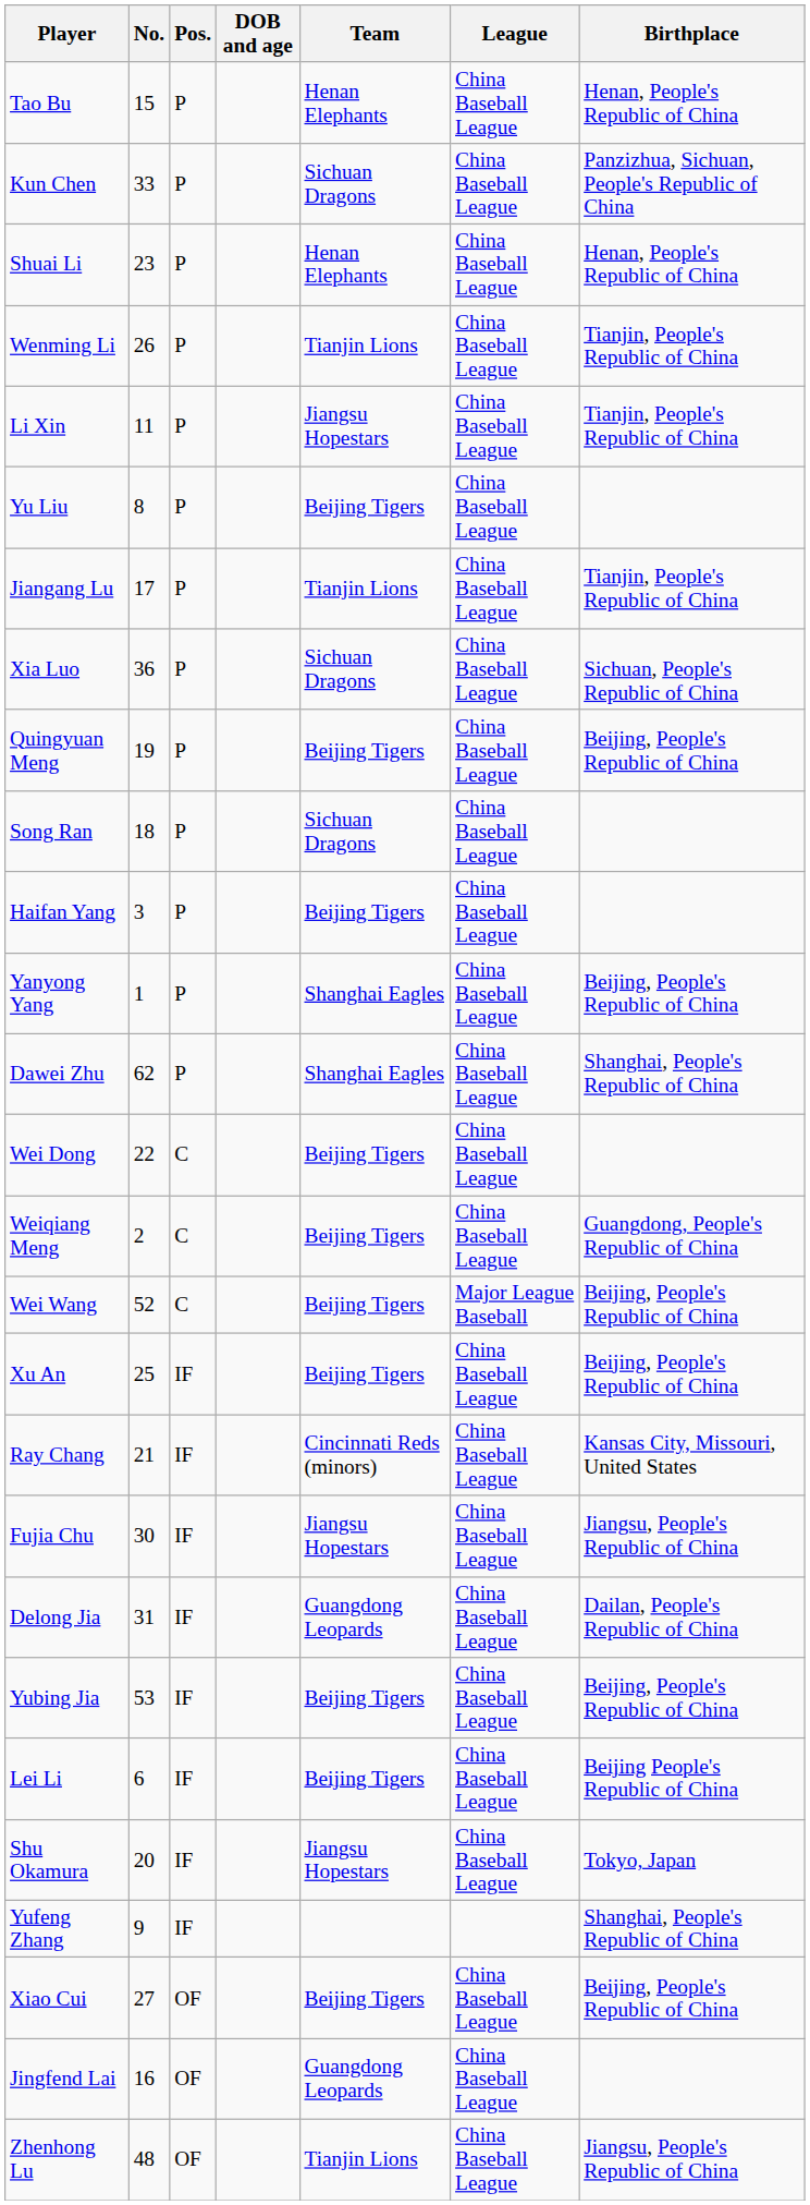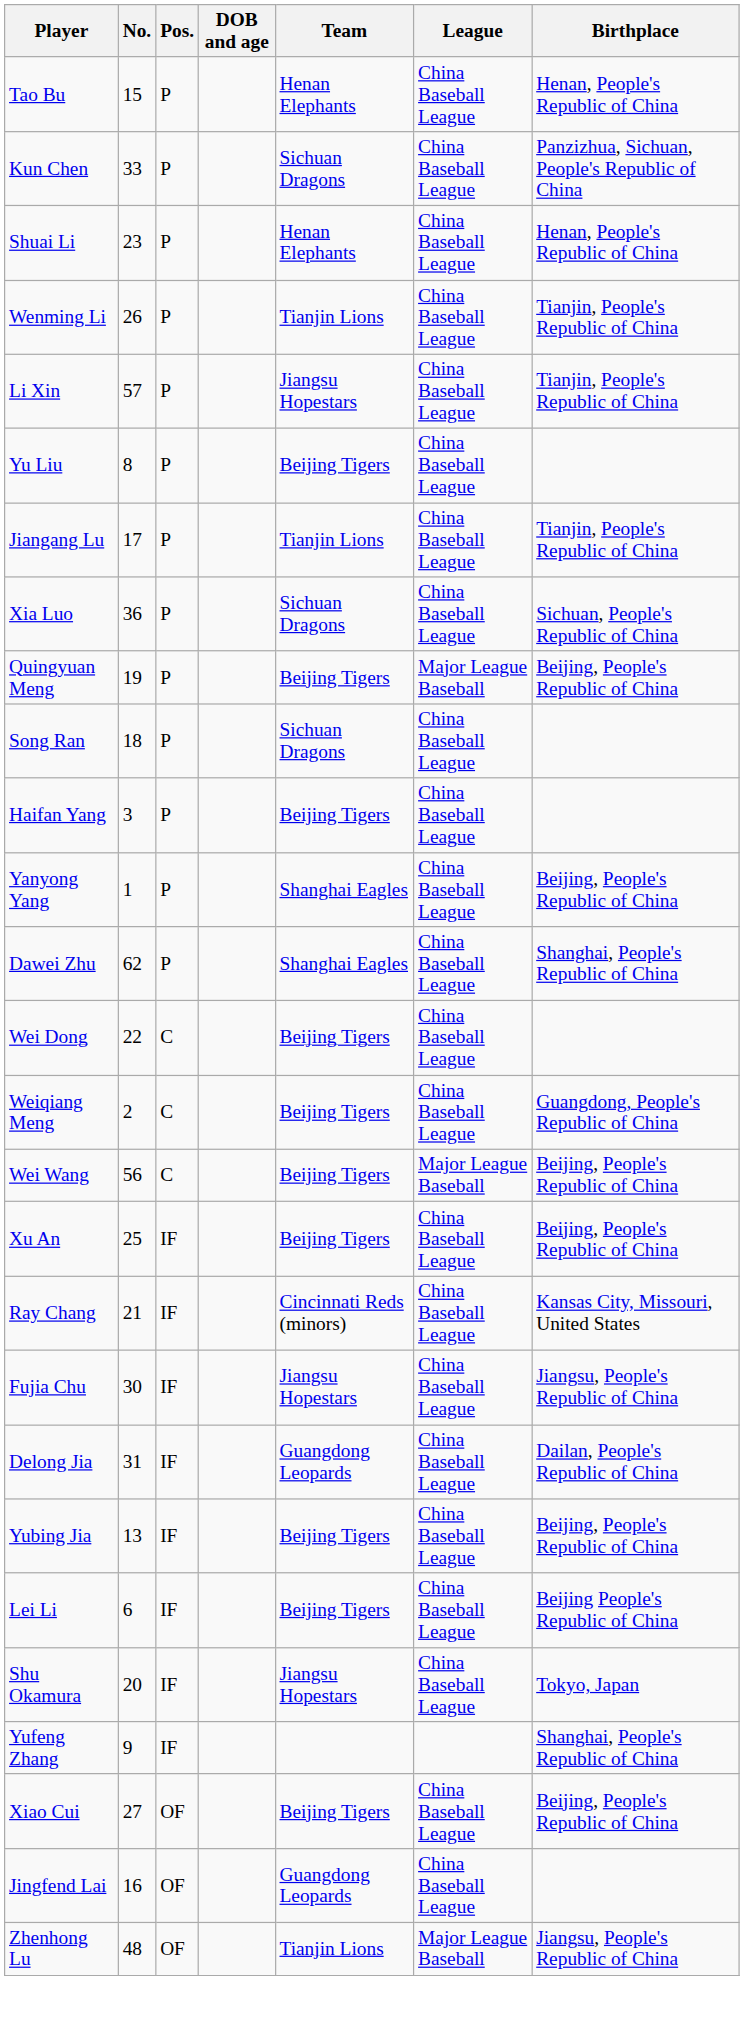Li Xin | No.: 11 -> 57
Quingyuan Meng | League: China Baseball League -> Major League Baseball
Wei Wang | No.: 52 -> 56
Yubing Jia | No.: 53 -> 13
Zhenhong Lu | League: China Baseball League -> Major League Baseball
